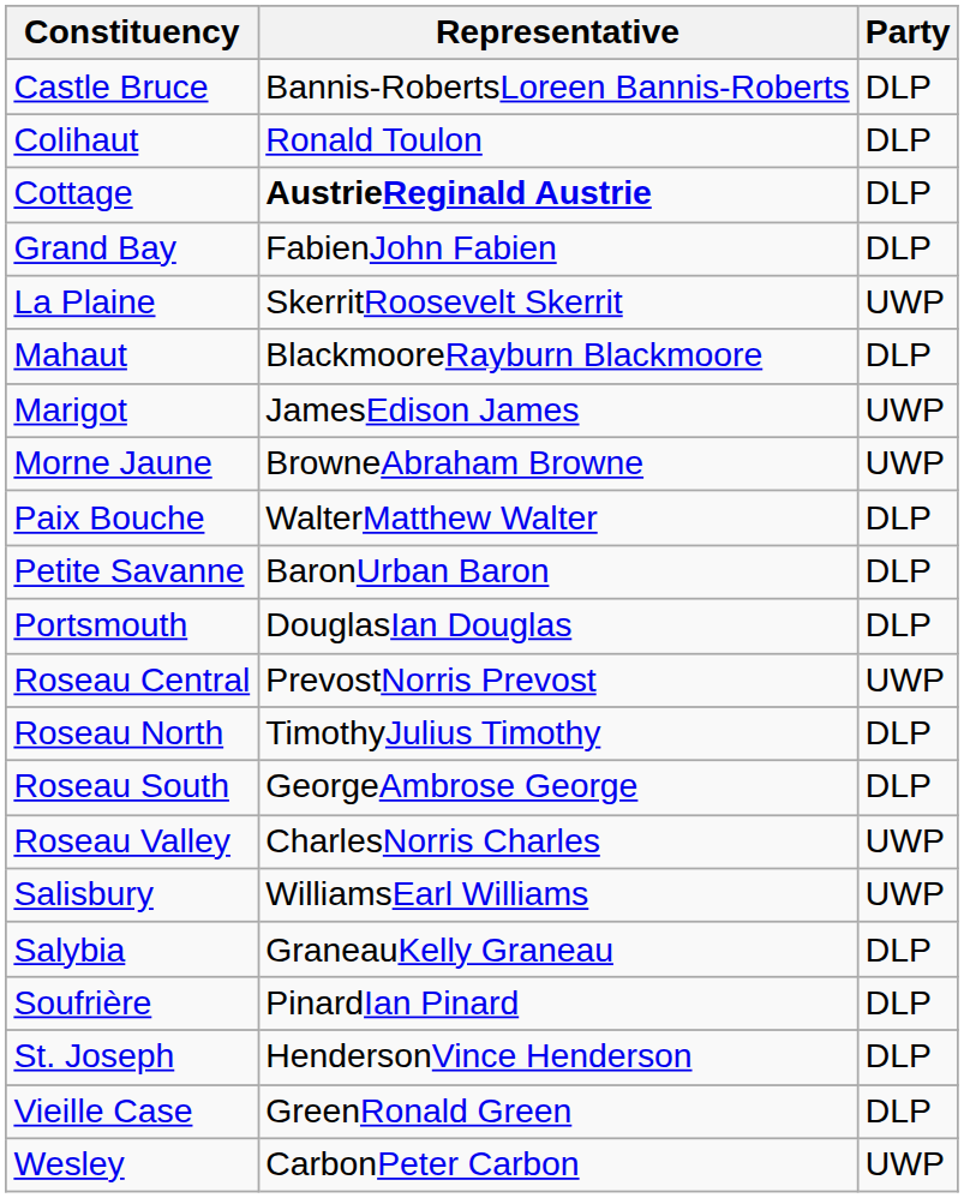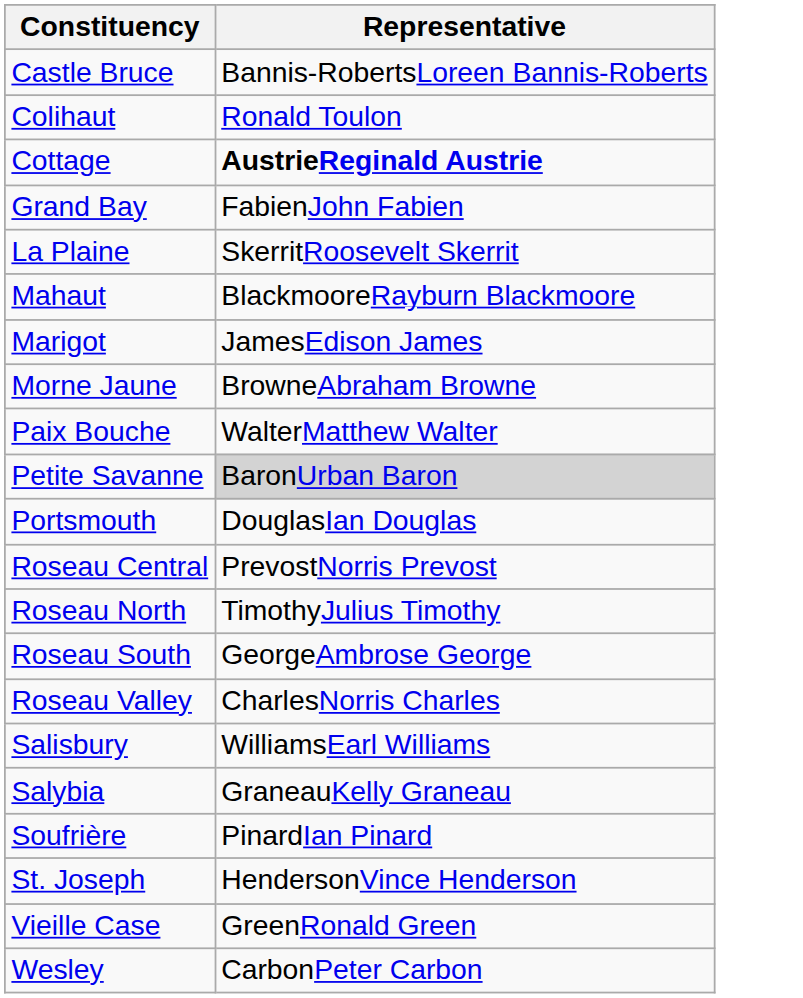- column: Party | DLP | DLP | DLP | DLP | UWP | DLP | UWP | UWP | DLP | DLP | DLP | UWP | DLP | DLP | UWP | UWP | DLP | DLP | DLP | DLP | UWP
Petite Savanne | Representative: no background -> lightgrey background
